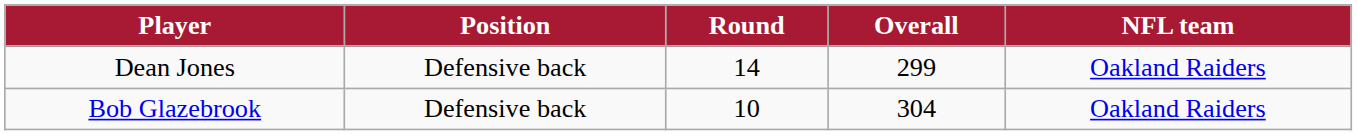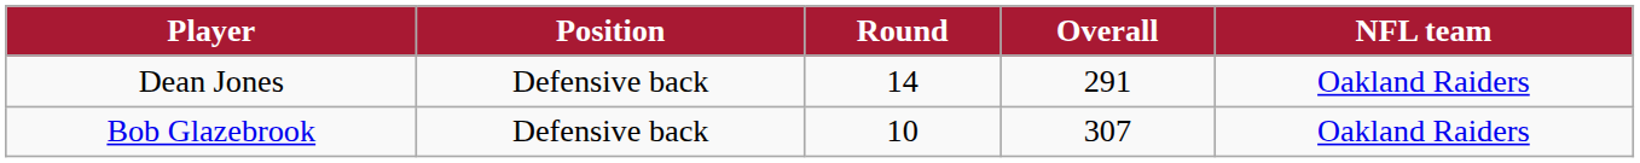Dean Jones | Overall: 299 -> 291
Bob Glazebrook | Overall: 304 -> 307
